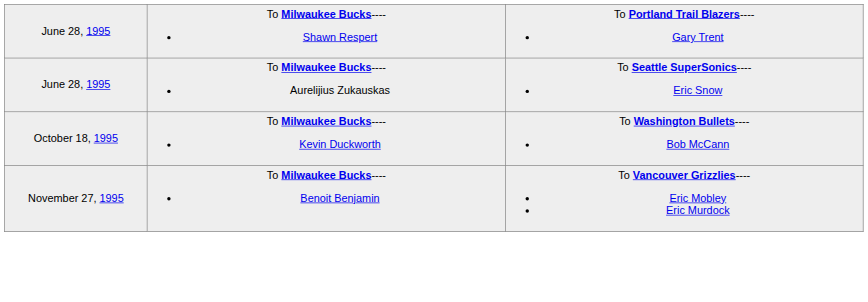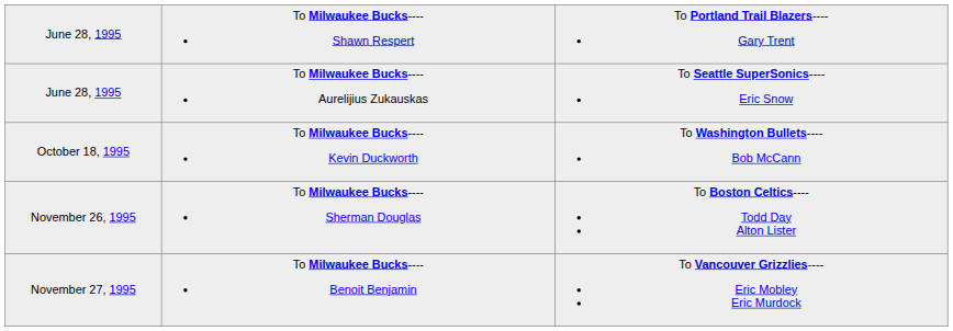+ row: November 26, 1995 | To Milwaukee Bucks---- Sherman Douglas | To Boston Celtics---- Todd Day Alton Lister
